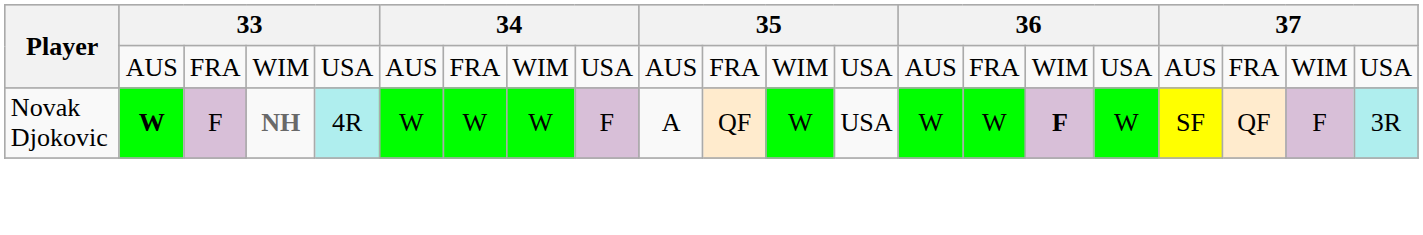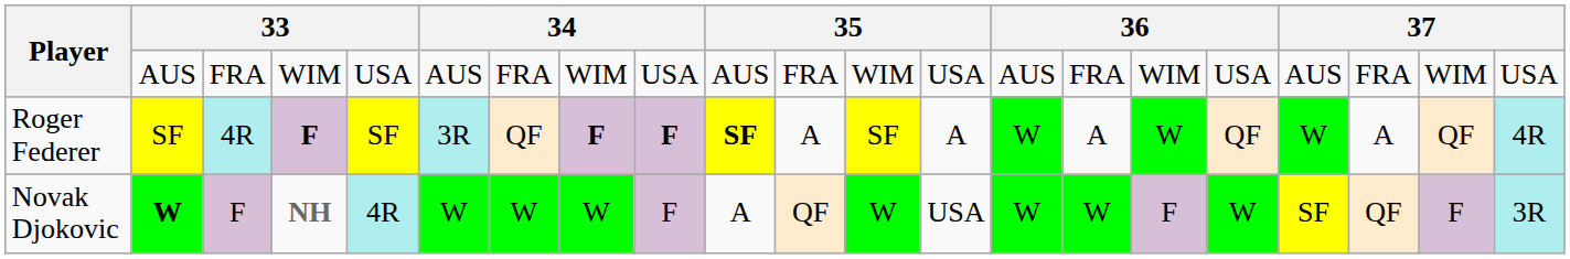+ row: Roger Federer | SF | 4R | F | SF | 3R | QF | F | F | SF | A | SF | A | W | A | W | QF | W | A | QF | 4R
Novak Djokovic | column 16: bold -> normal
